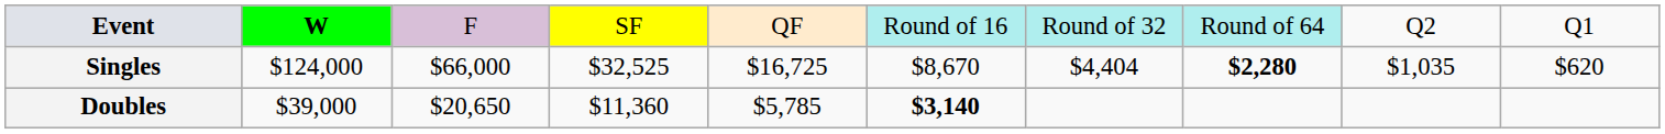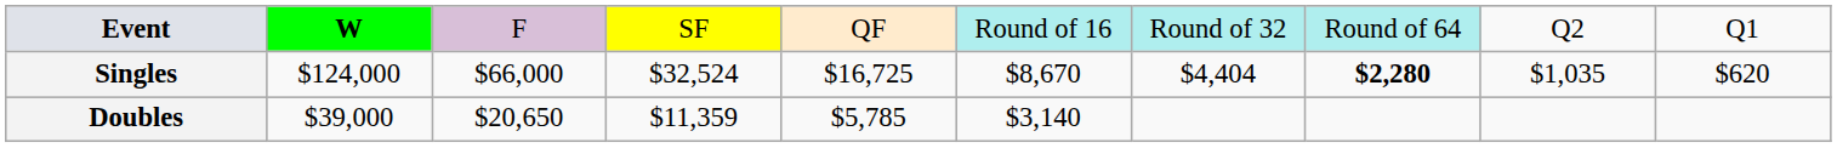Singles | column 4: $32,525 -> $32,524
Doubles | column 4: $11,360 -> $11,359
Doubles | column 6: bold -> normal
